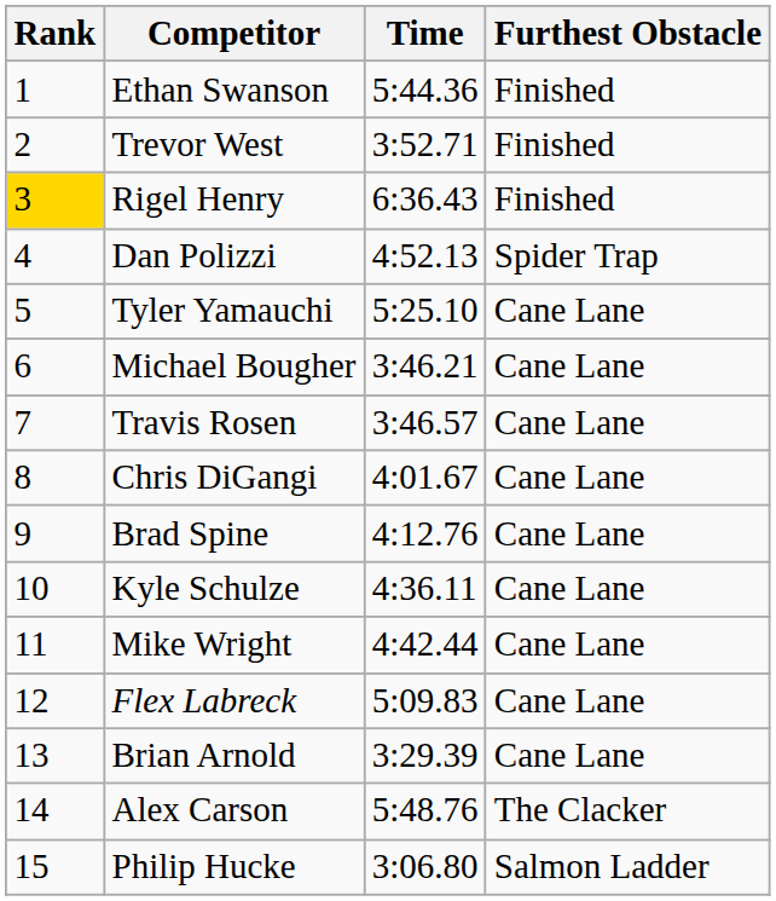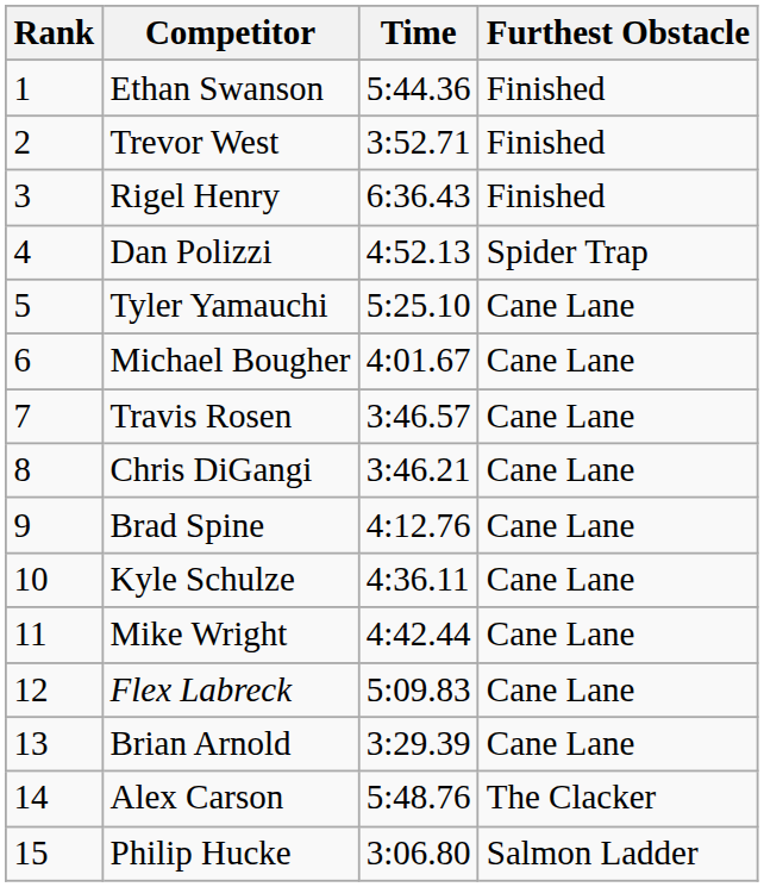Rigel Henry | Rank: gold background -> no background
Michael Bougher | Time: 3:46.21 -> 4:01.67
Chris DiGangi | Time: 4:01.67 -> 3:46.21
